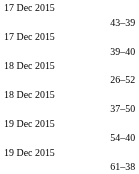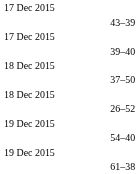rows swapped: 37–50 <-> 26–52
